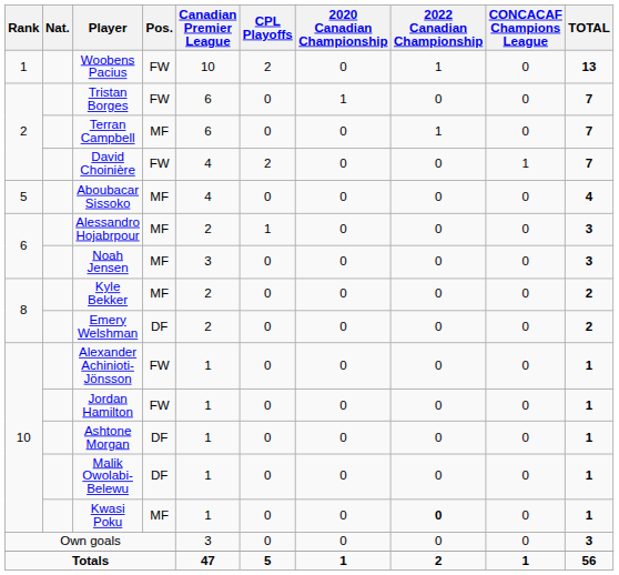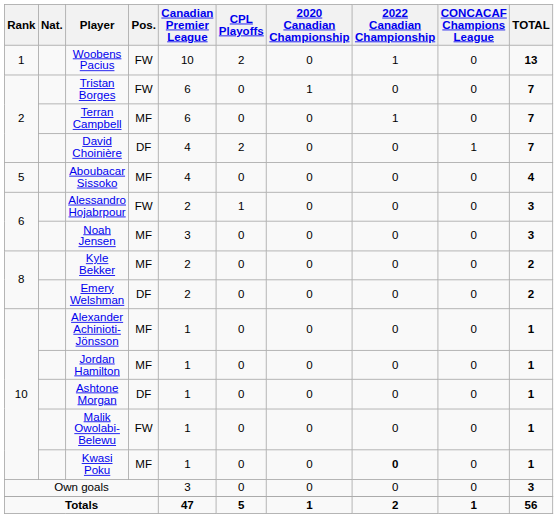David Choinière | Pos.: FW -> DF
Alessandro Hojabrpour | Pos.: MF -> FW
Alexander Achinioti-Jönsson | Pos.: FW -> MF
Jordan Hamilton | Pos.: FW -> MF
Malik Owolabi-Belewu | Pos.: DF -> FW
